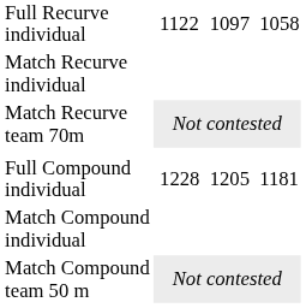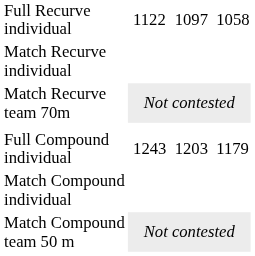Full Compound individual | column 3: 1228 -> 1243
Full Compound individual | column 5: 1205 -> 1203
Full Compound individual | column 7: 1181 -> 1179
